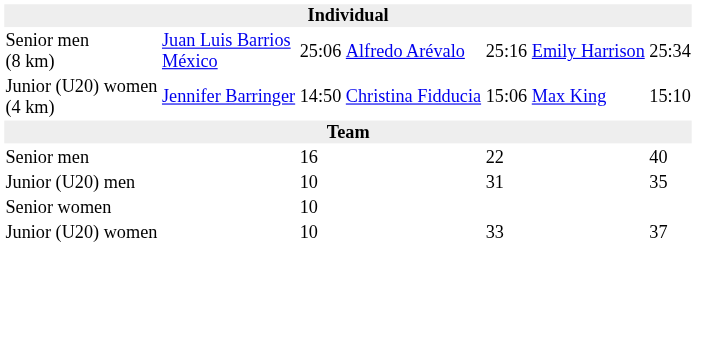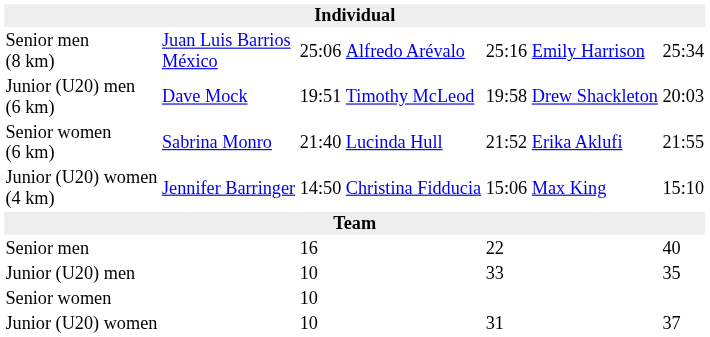+ row: Junior (U20) men (6 km) | Dave Mock | 19:51 | Timothy McLeod | 19:58 | Drew Shackleton | 20:03
+ row: Senior women (6 km) | Sabrina Monro | 21:40 | Lucinda Hull | 21:52 | Erika Aklufi | 21:55
Junior (U20) men | column 5: 31 -> 33
Junior (U20) women | column 5: 33 -> 31
